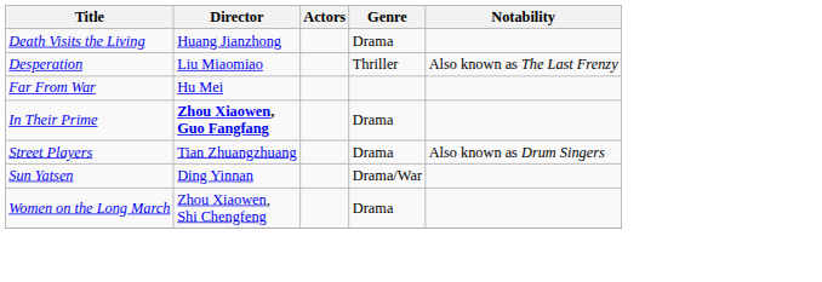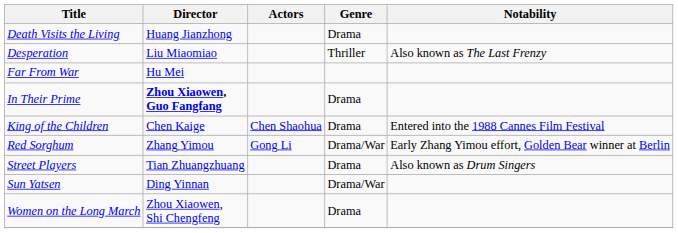+ row: King of the Children | Chen Kaige | Chen Shaohua | Drama | Entered into the 1988 Cannes Film Festival
+ row: Red Sorghum | Zhang Yimou | Gong Li | Drama/War | Early Zhang Yimou effort, Golden Bear winner at Berlin
